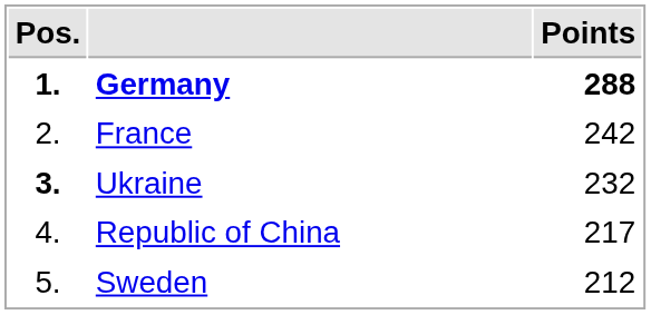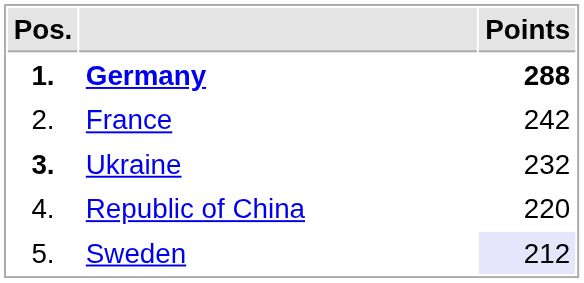Republic of China | Points: 217 -> 220
Sweden | Points: no background -> lavender background
